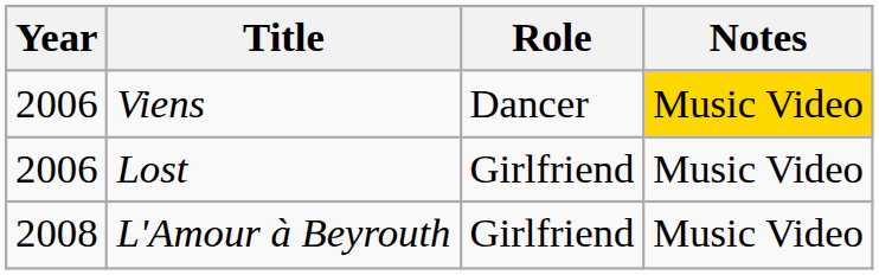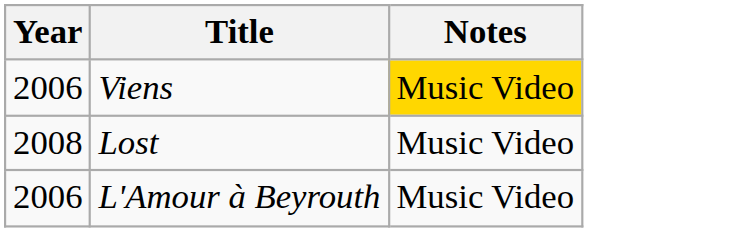- column: Role | Dancer | Girlfriend | Girlfriend
Lost | Year: 2006 -> 2008
L'Amour à Beyrouth | Year: 2008 -> 2006
